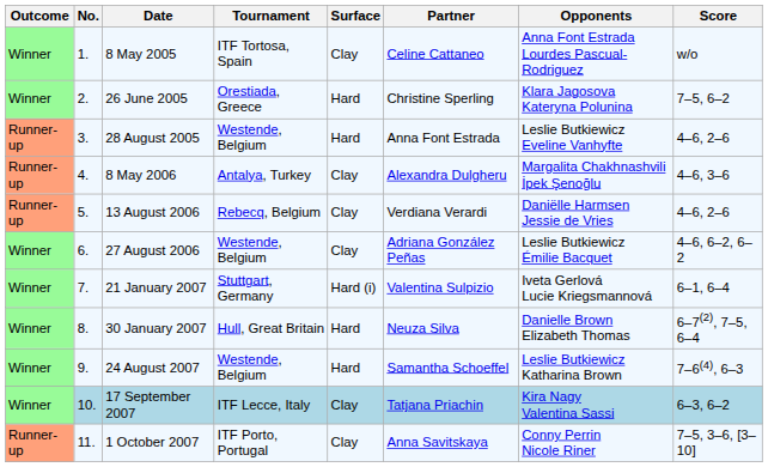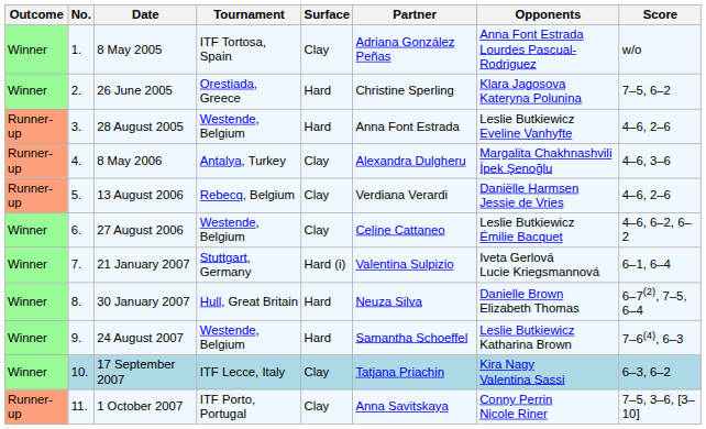8 May 2005 | Partner: Celine Cattaneo -> Adriana González Peñas
27 August 2006 | Partner: Adriana González Peñas -> Celine Cattaneo
